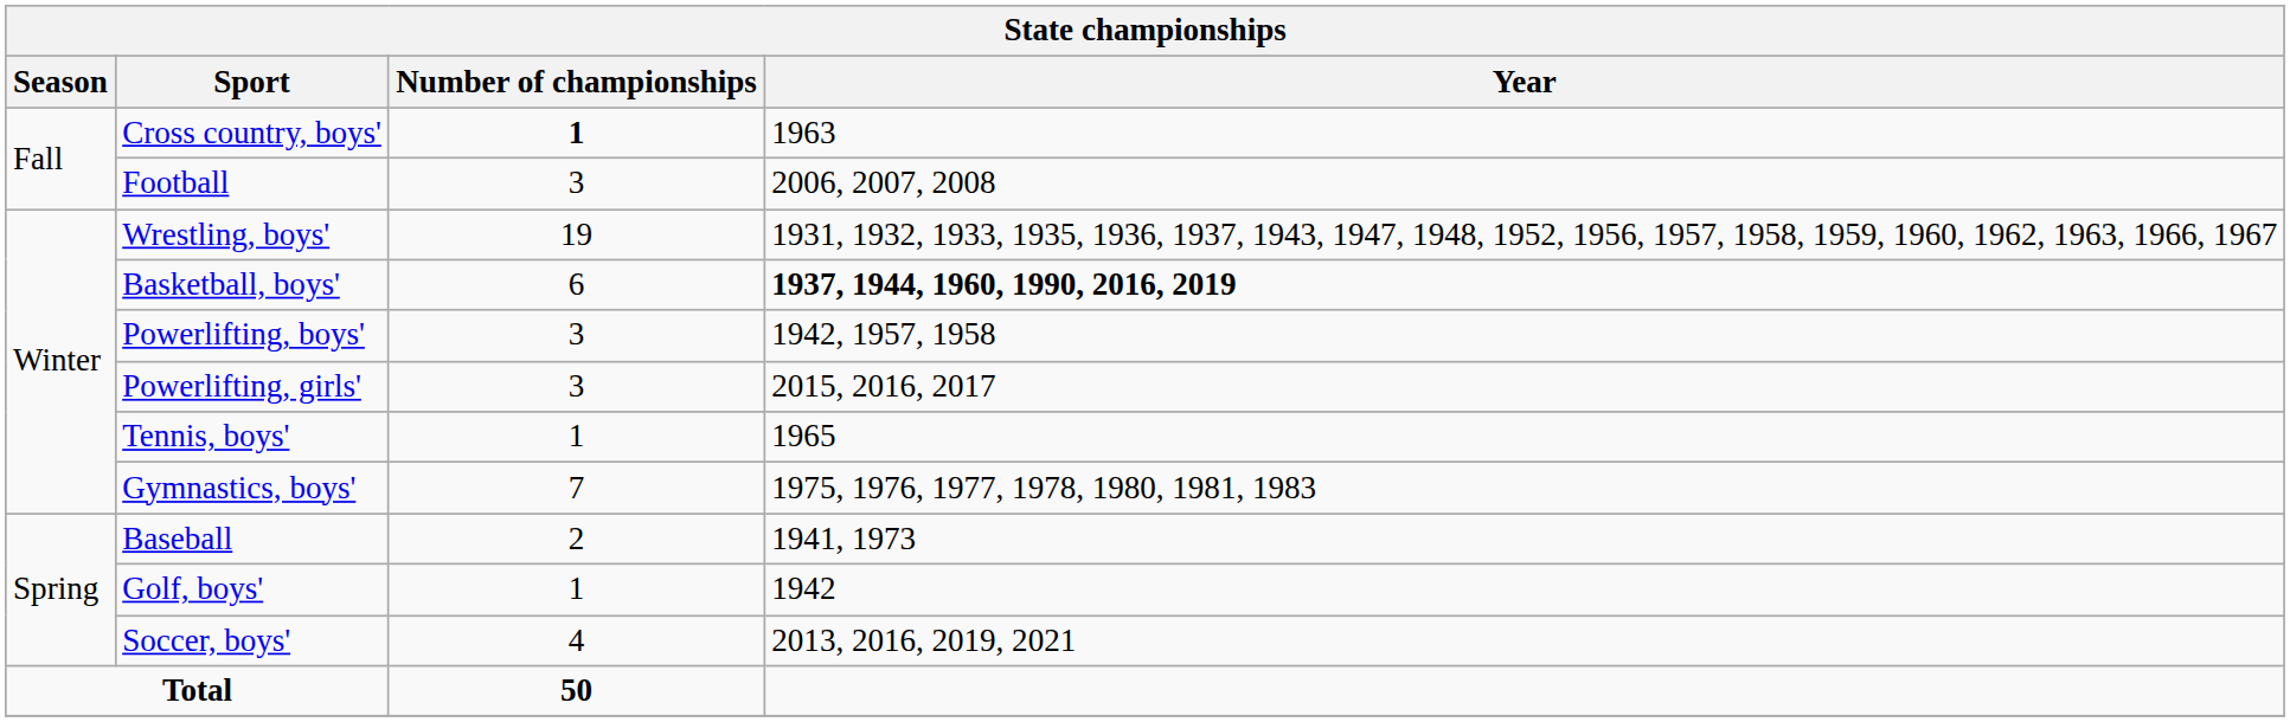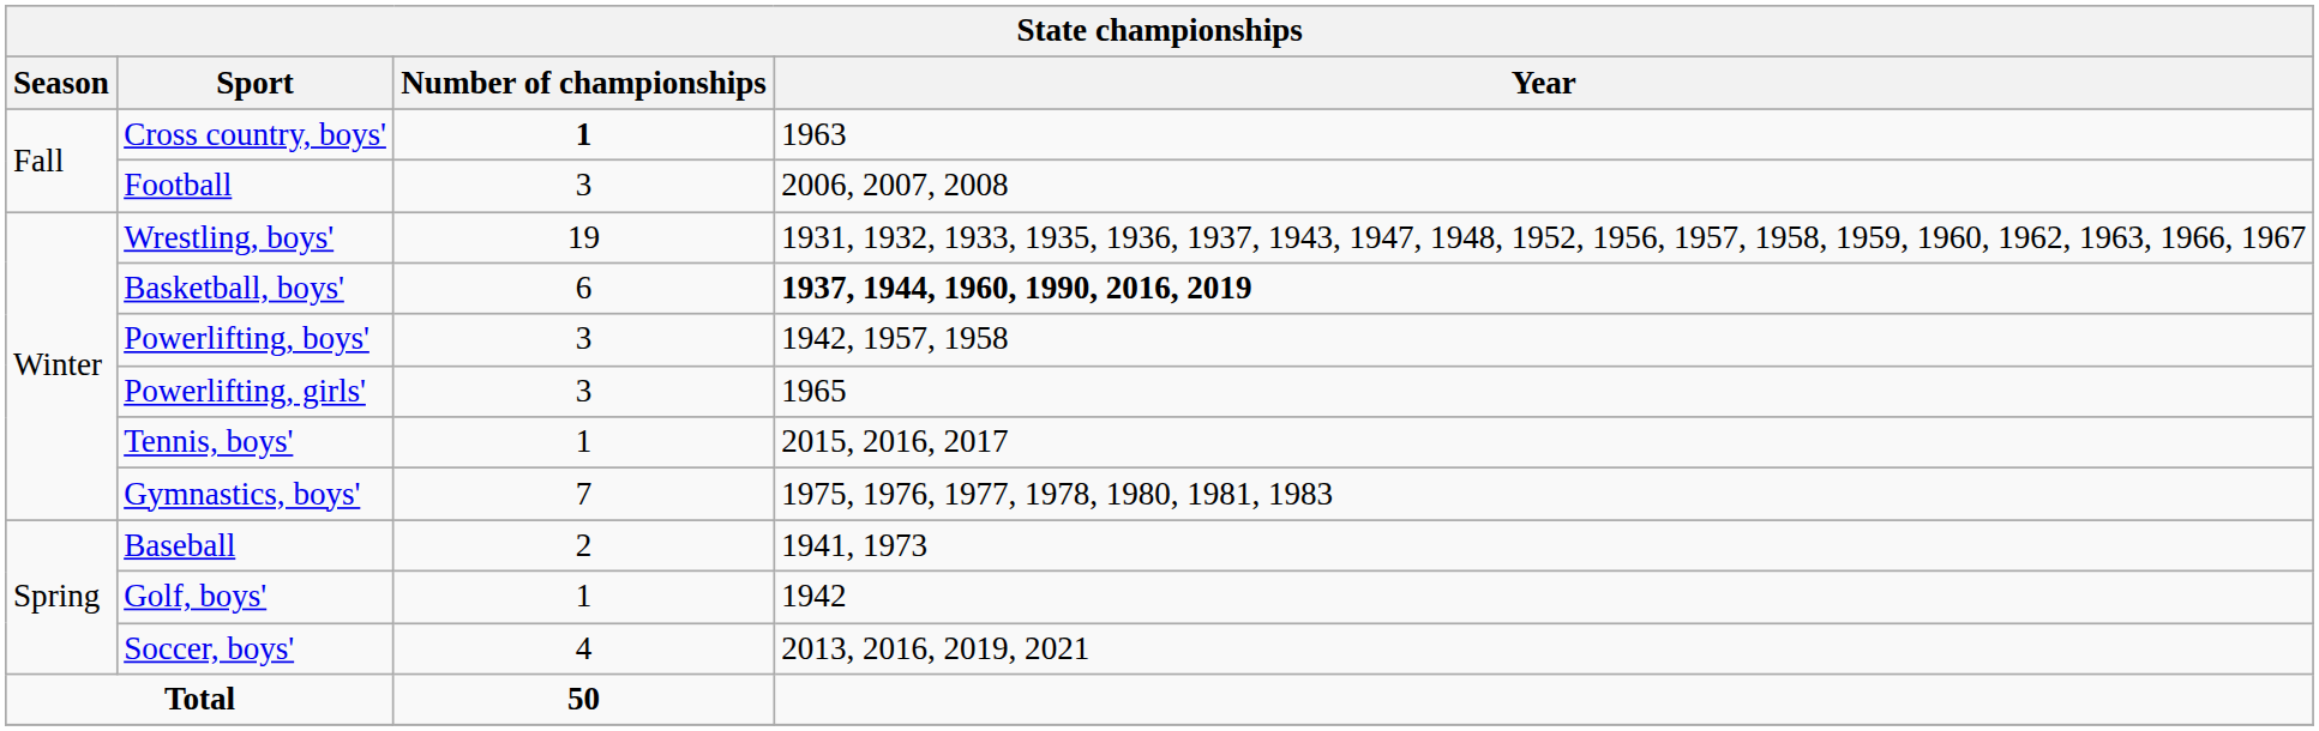Powerlifting, girls' | Year: 2015, 2016, 2017 -> 1965
Tennis, boys' | Year: 1965 -> 2015, 2016, 2017
